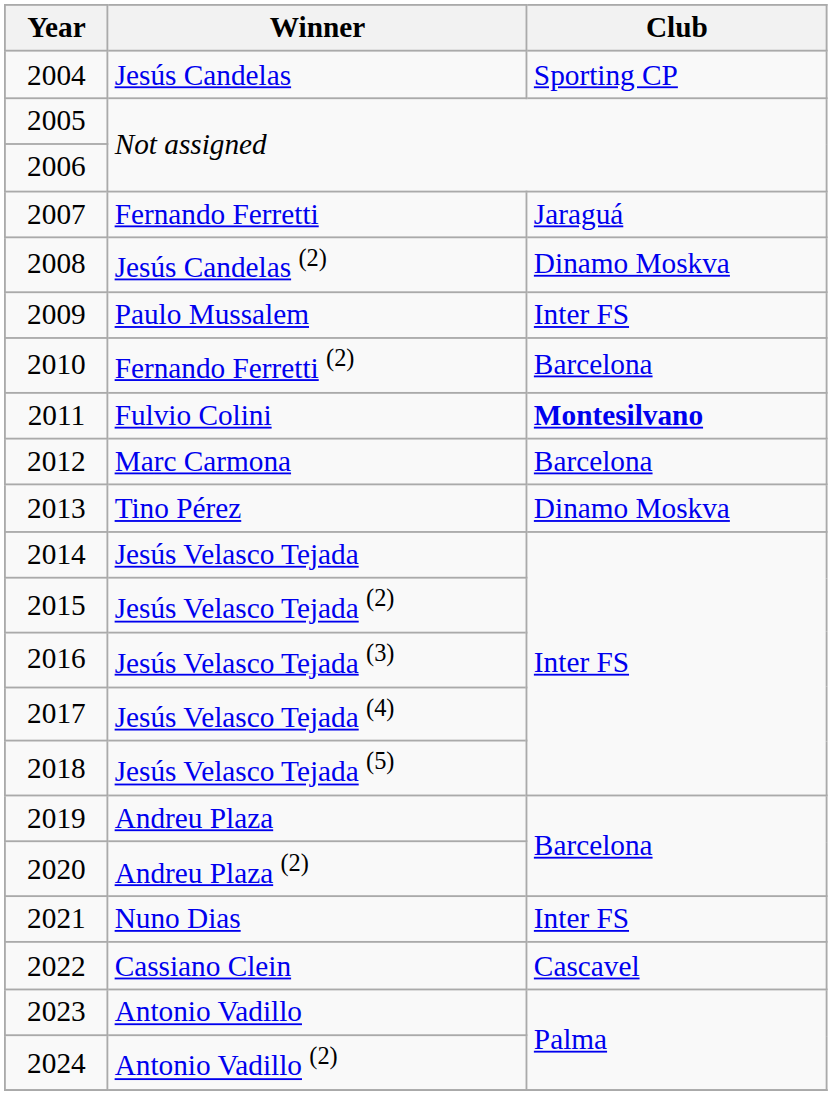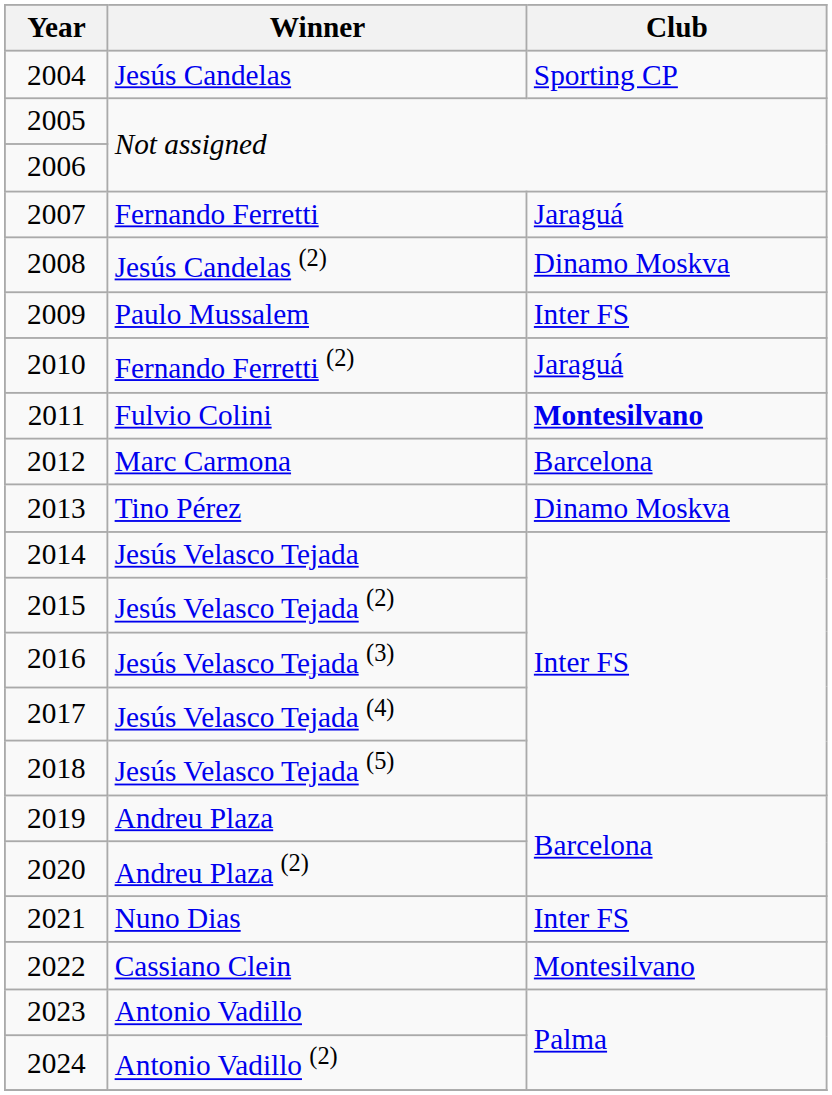Fernando Ferretti (2) | Club: Barcelona -> Jaraguá
Cassiano Clein | Club: Cascavel -> Montesilvano
